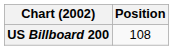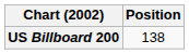US Billboard 200 | Position: 108 -> 138
